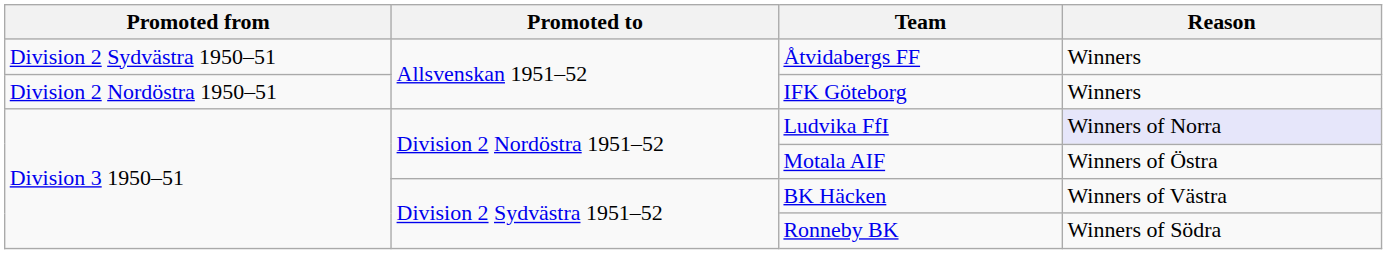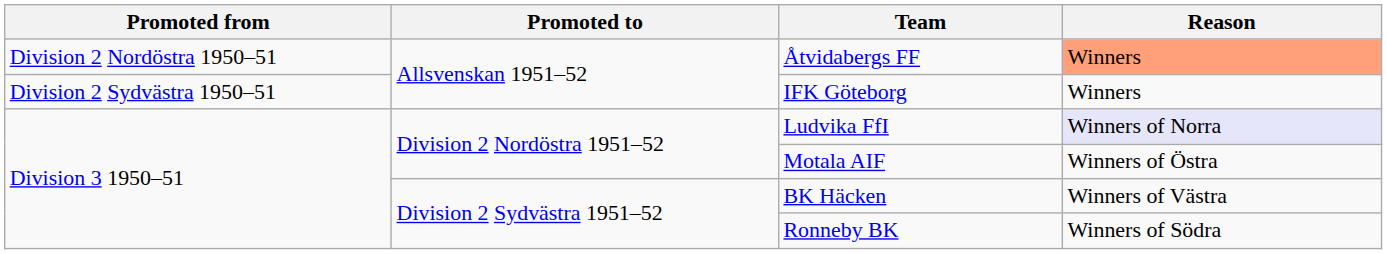Åtvidabergs FF | Promoted from: Division 2 Sydvästra 1950–51 -> Division 2 Nordöstra 1950–51
Åtvidabergs FF | Reason: no background -> lightsalmon background
IFK Göteborg | Promoted from: Division 2 Nordöstra 1950–51 -> Division 2 Sydvästra 1950–51
